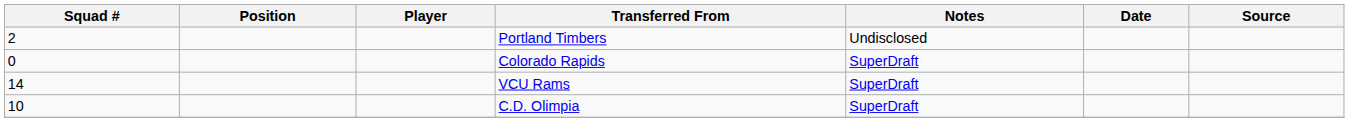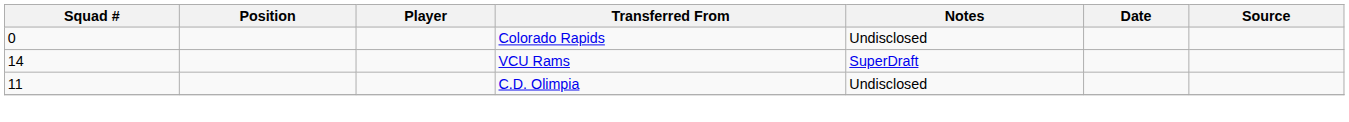- row: 2 | Portland Timbers | Undisclosed
Colorado Rapids | Notes: SuperDraft -> Undisclosed
C.D. Olimpia | Squad #: 10 -> 11
C.D. Olimpia | Notes: SuperDraft -> Undisclosed
